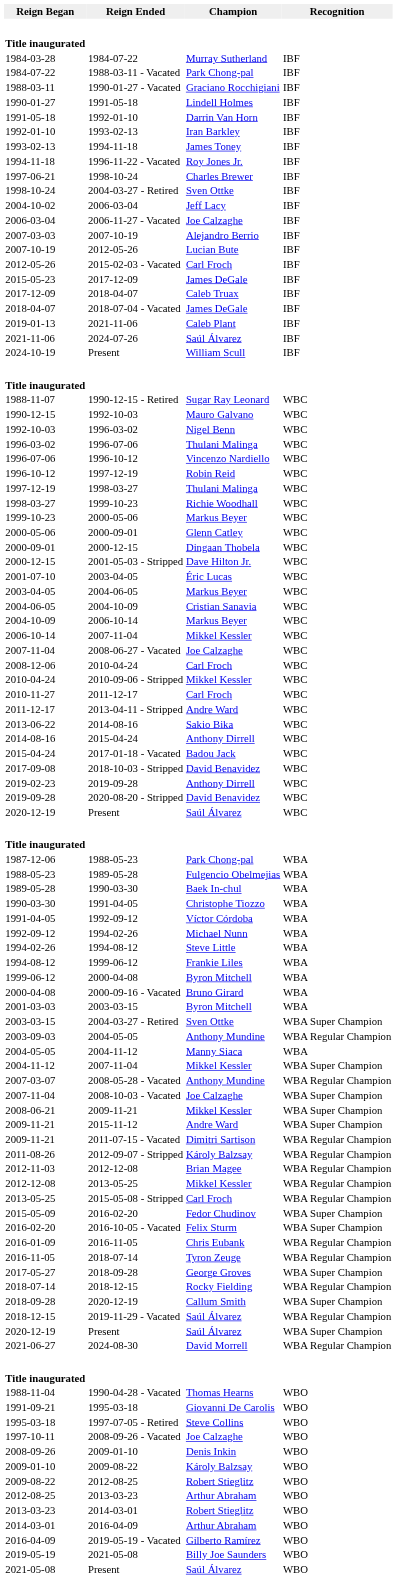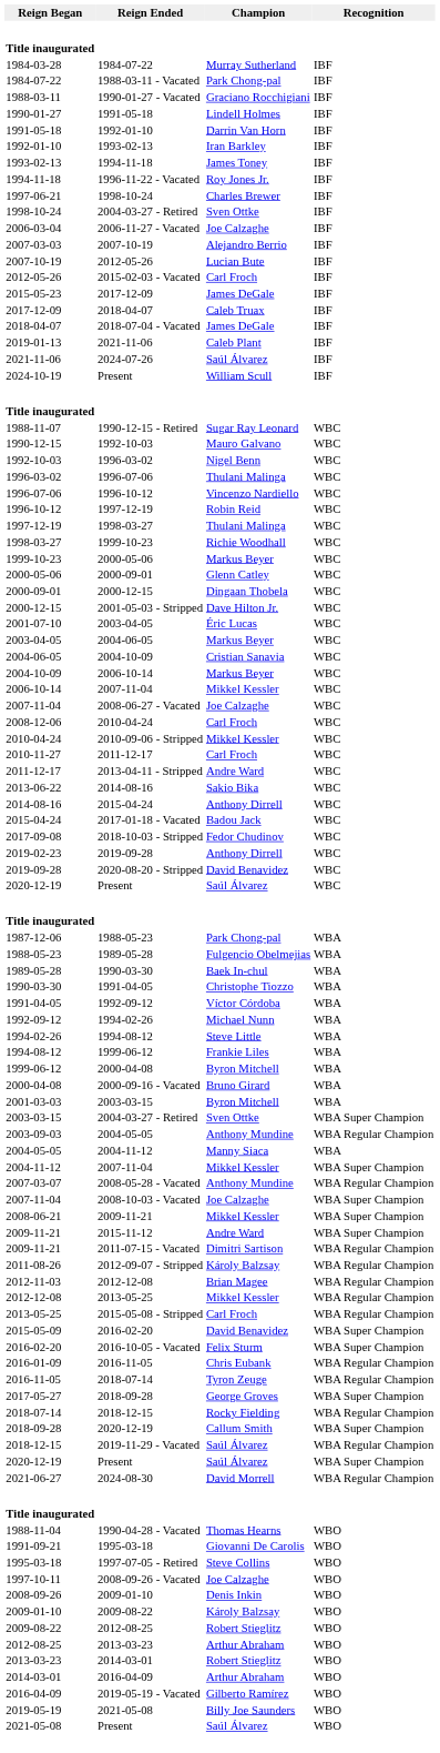- row: 2004-10-02 | 2006-03-04 | Jeff Lacy | IBF
2017-09-08 | Champion: David Benavidez -> Fedor Chudinov
2015-05-09 | Champion: Fedor Chudinov -> David Benavidez
